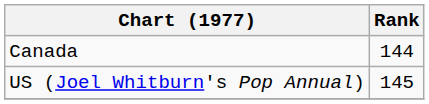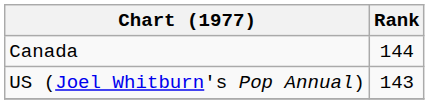US (Joel Whitburn's Pop Annual) | Rank: 145 -> 143
